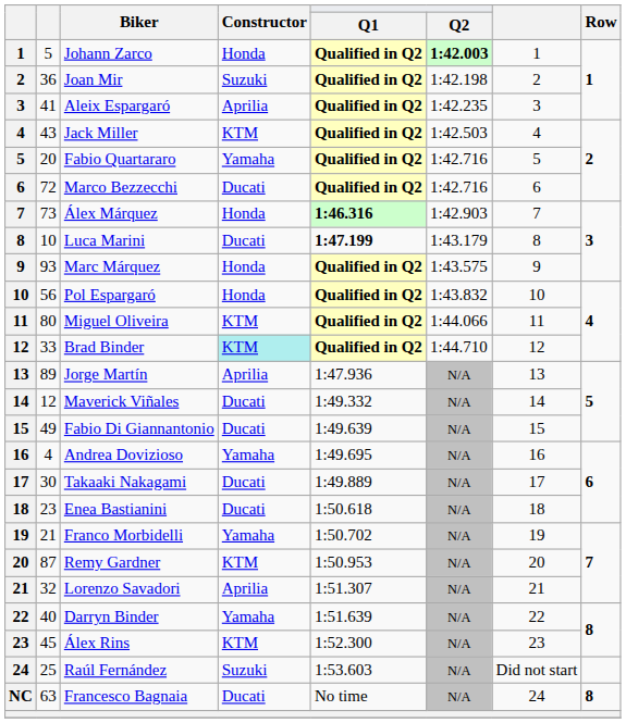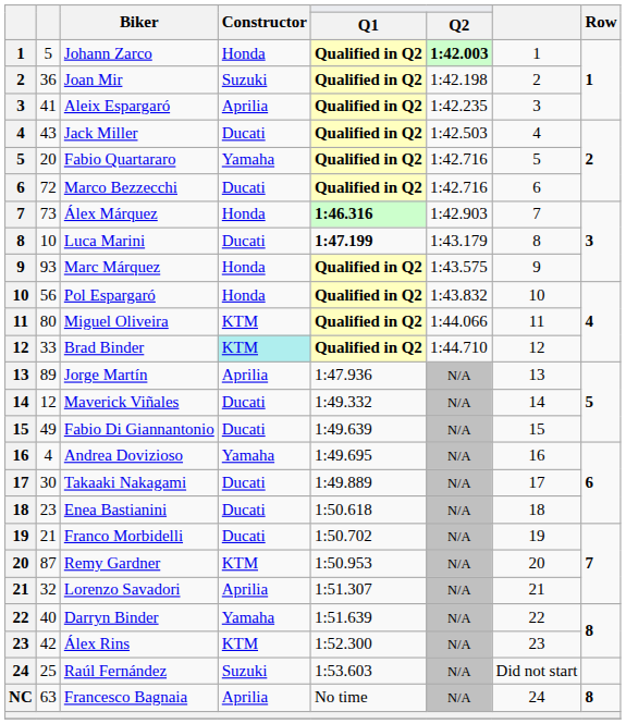Jack Miller | Constructor: KTM -> Ducati
Franco Morbidelli | Constructor: Yamaha -> Ducati
Álex Rins | column 2: 45 -> 42
Francesco Bagnaia | Constructor: Ducati -> Aprilia
